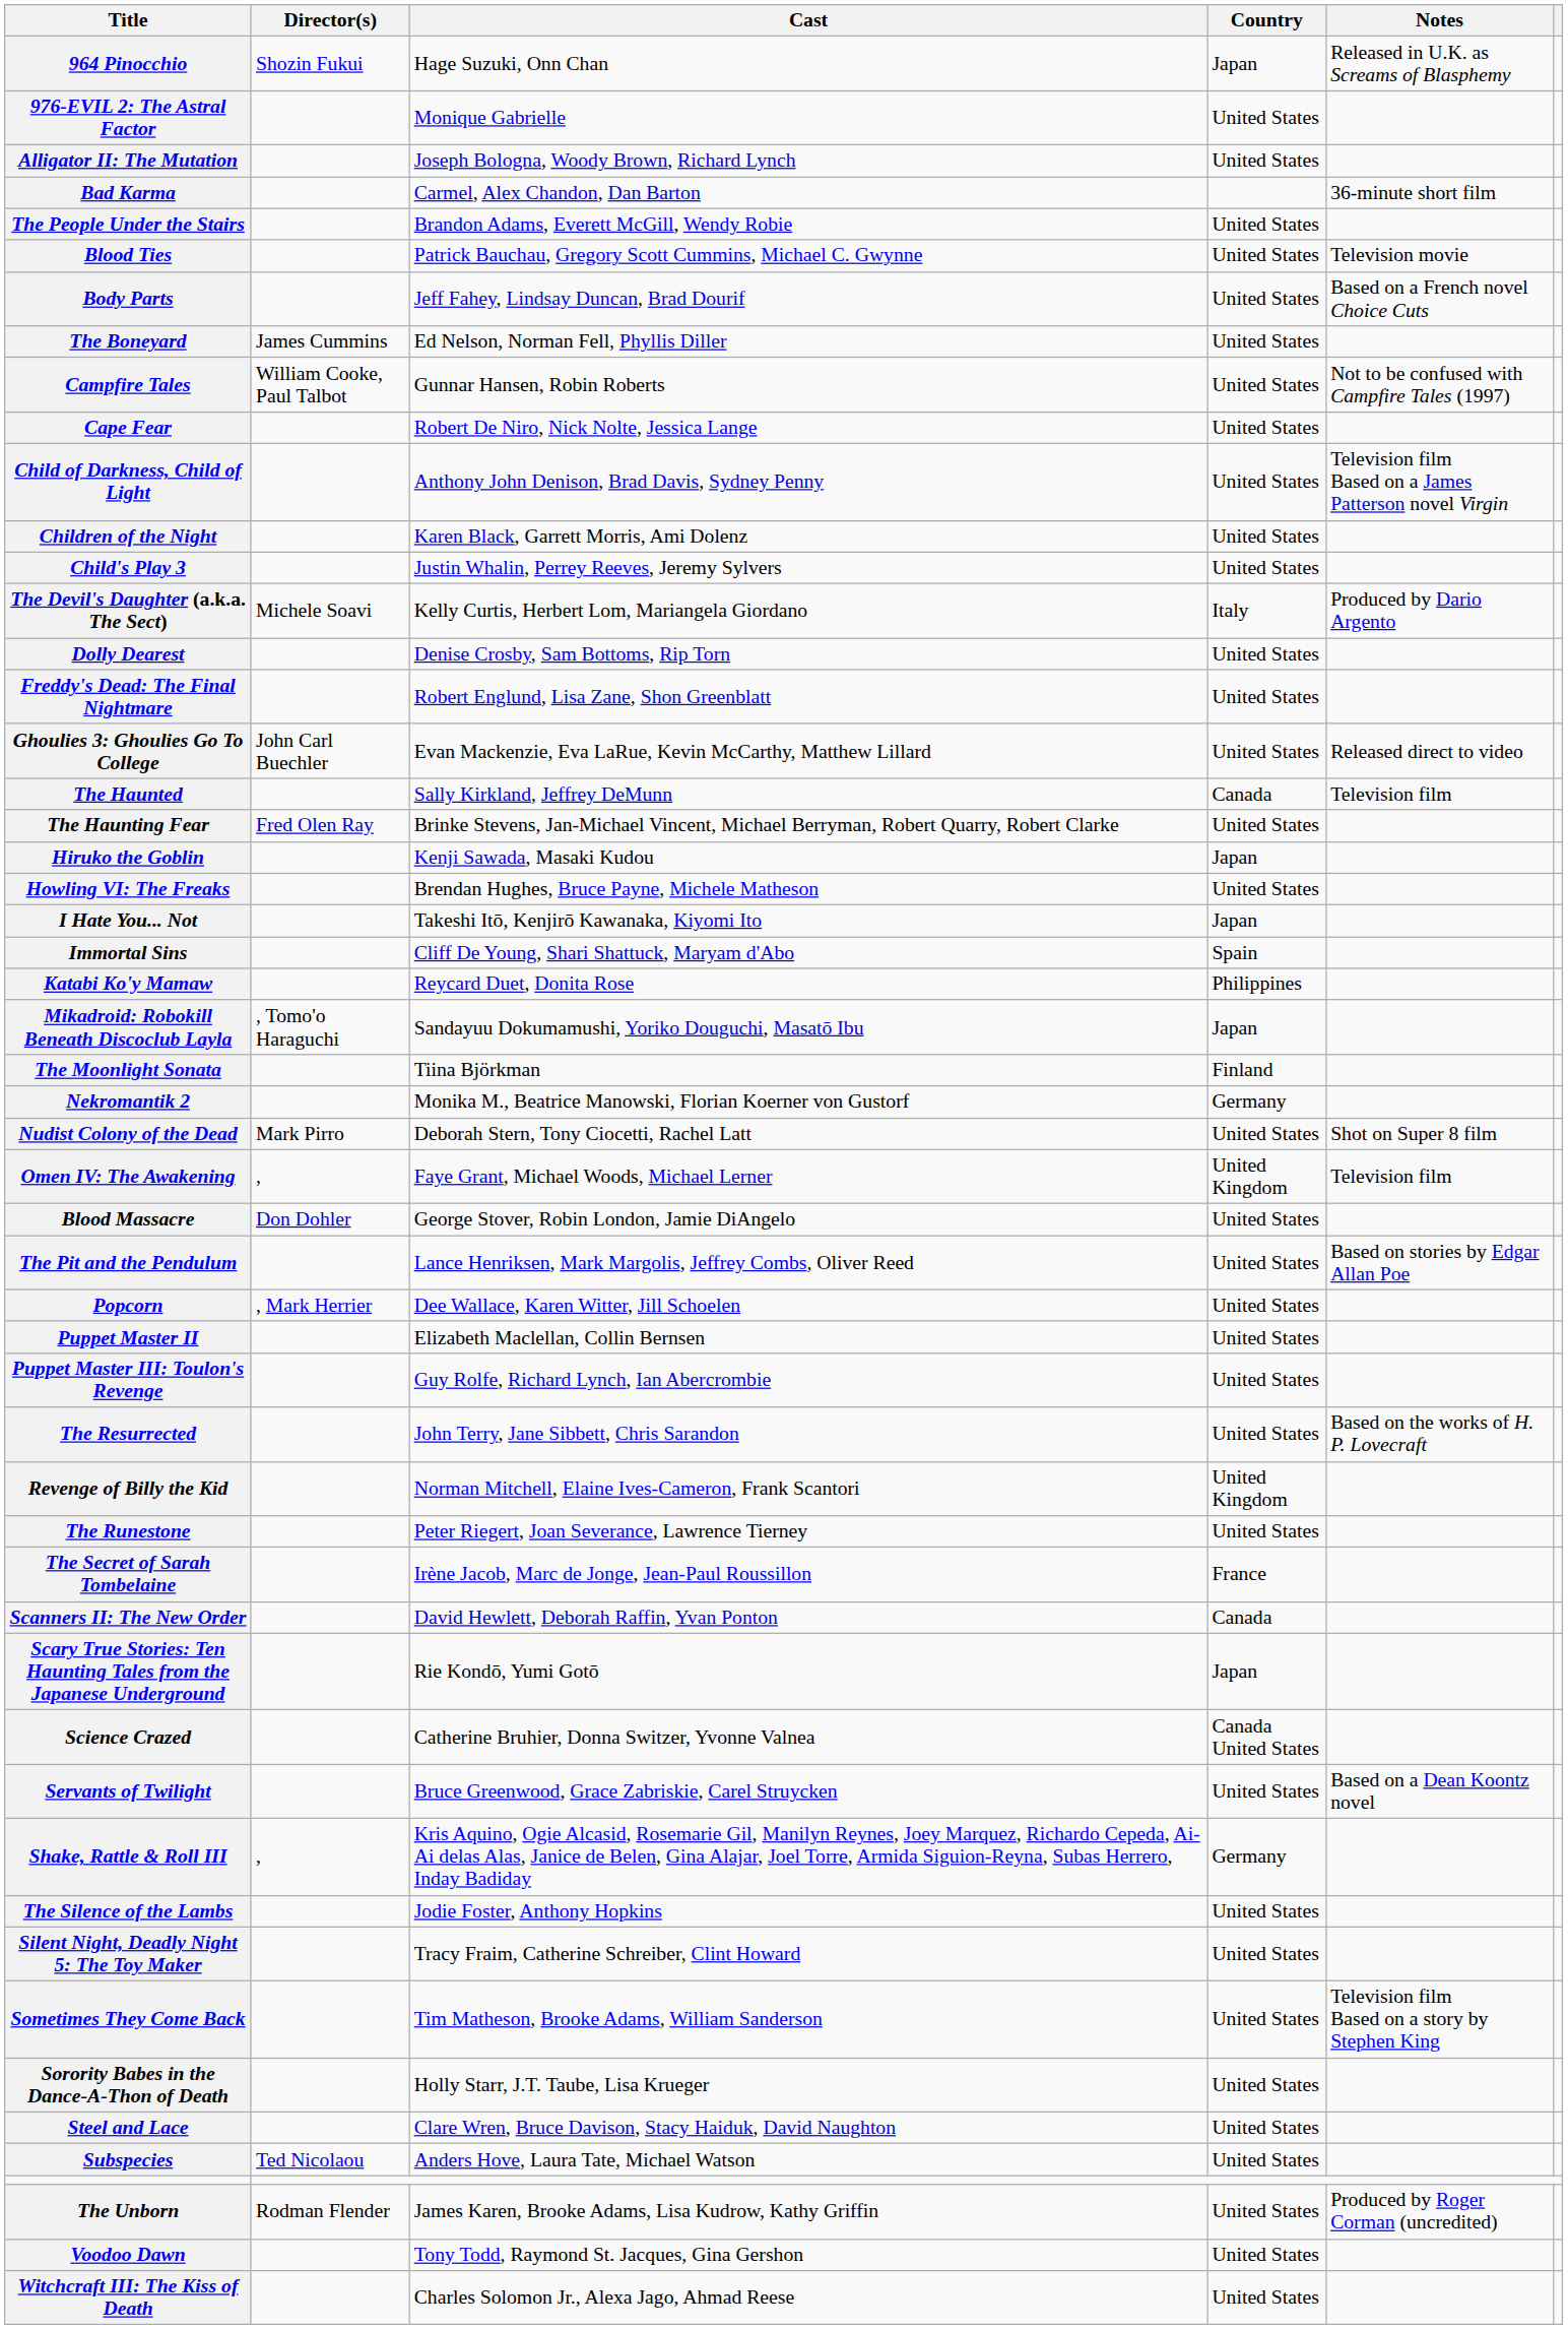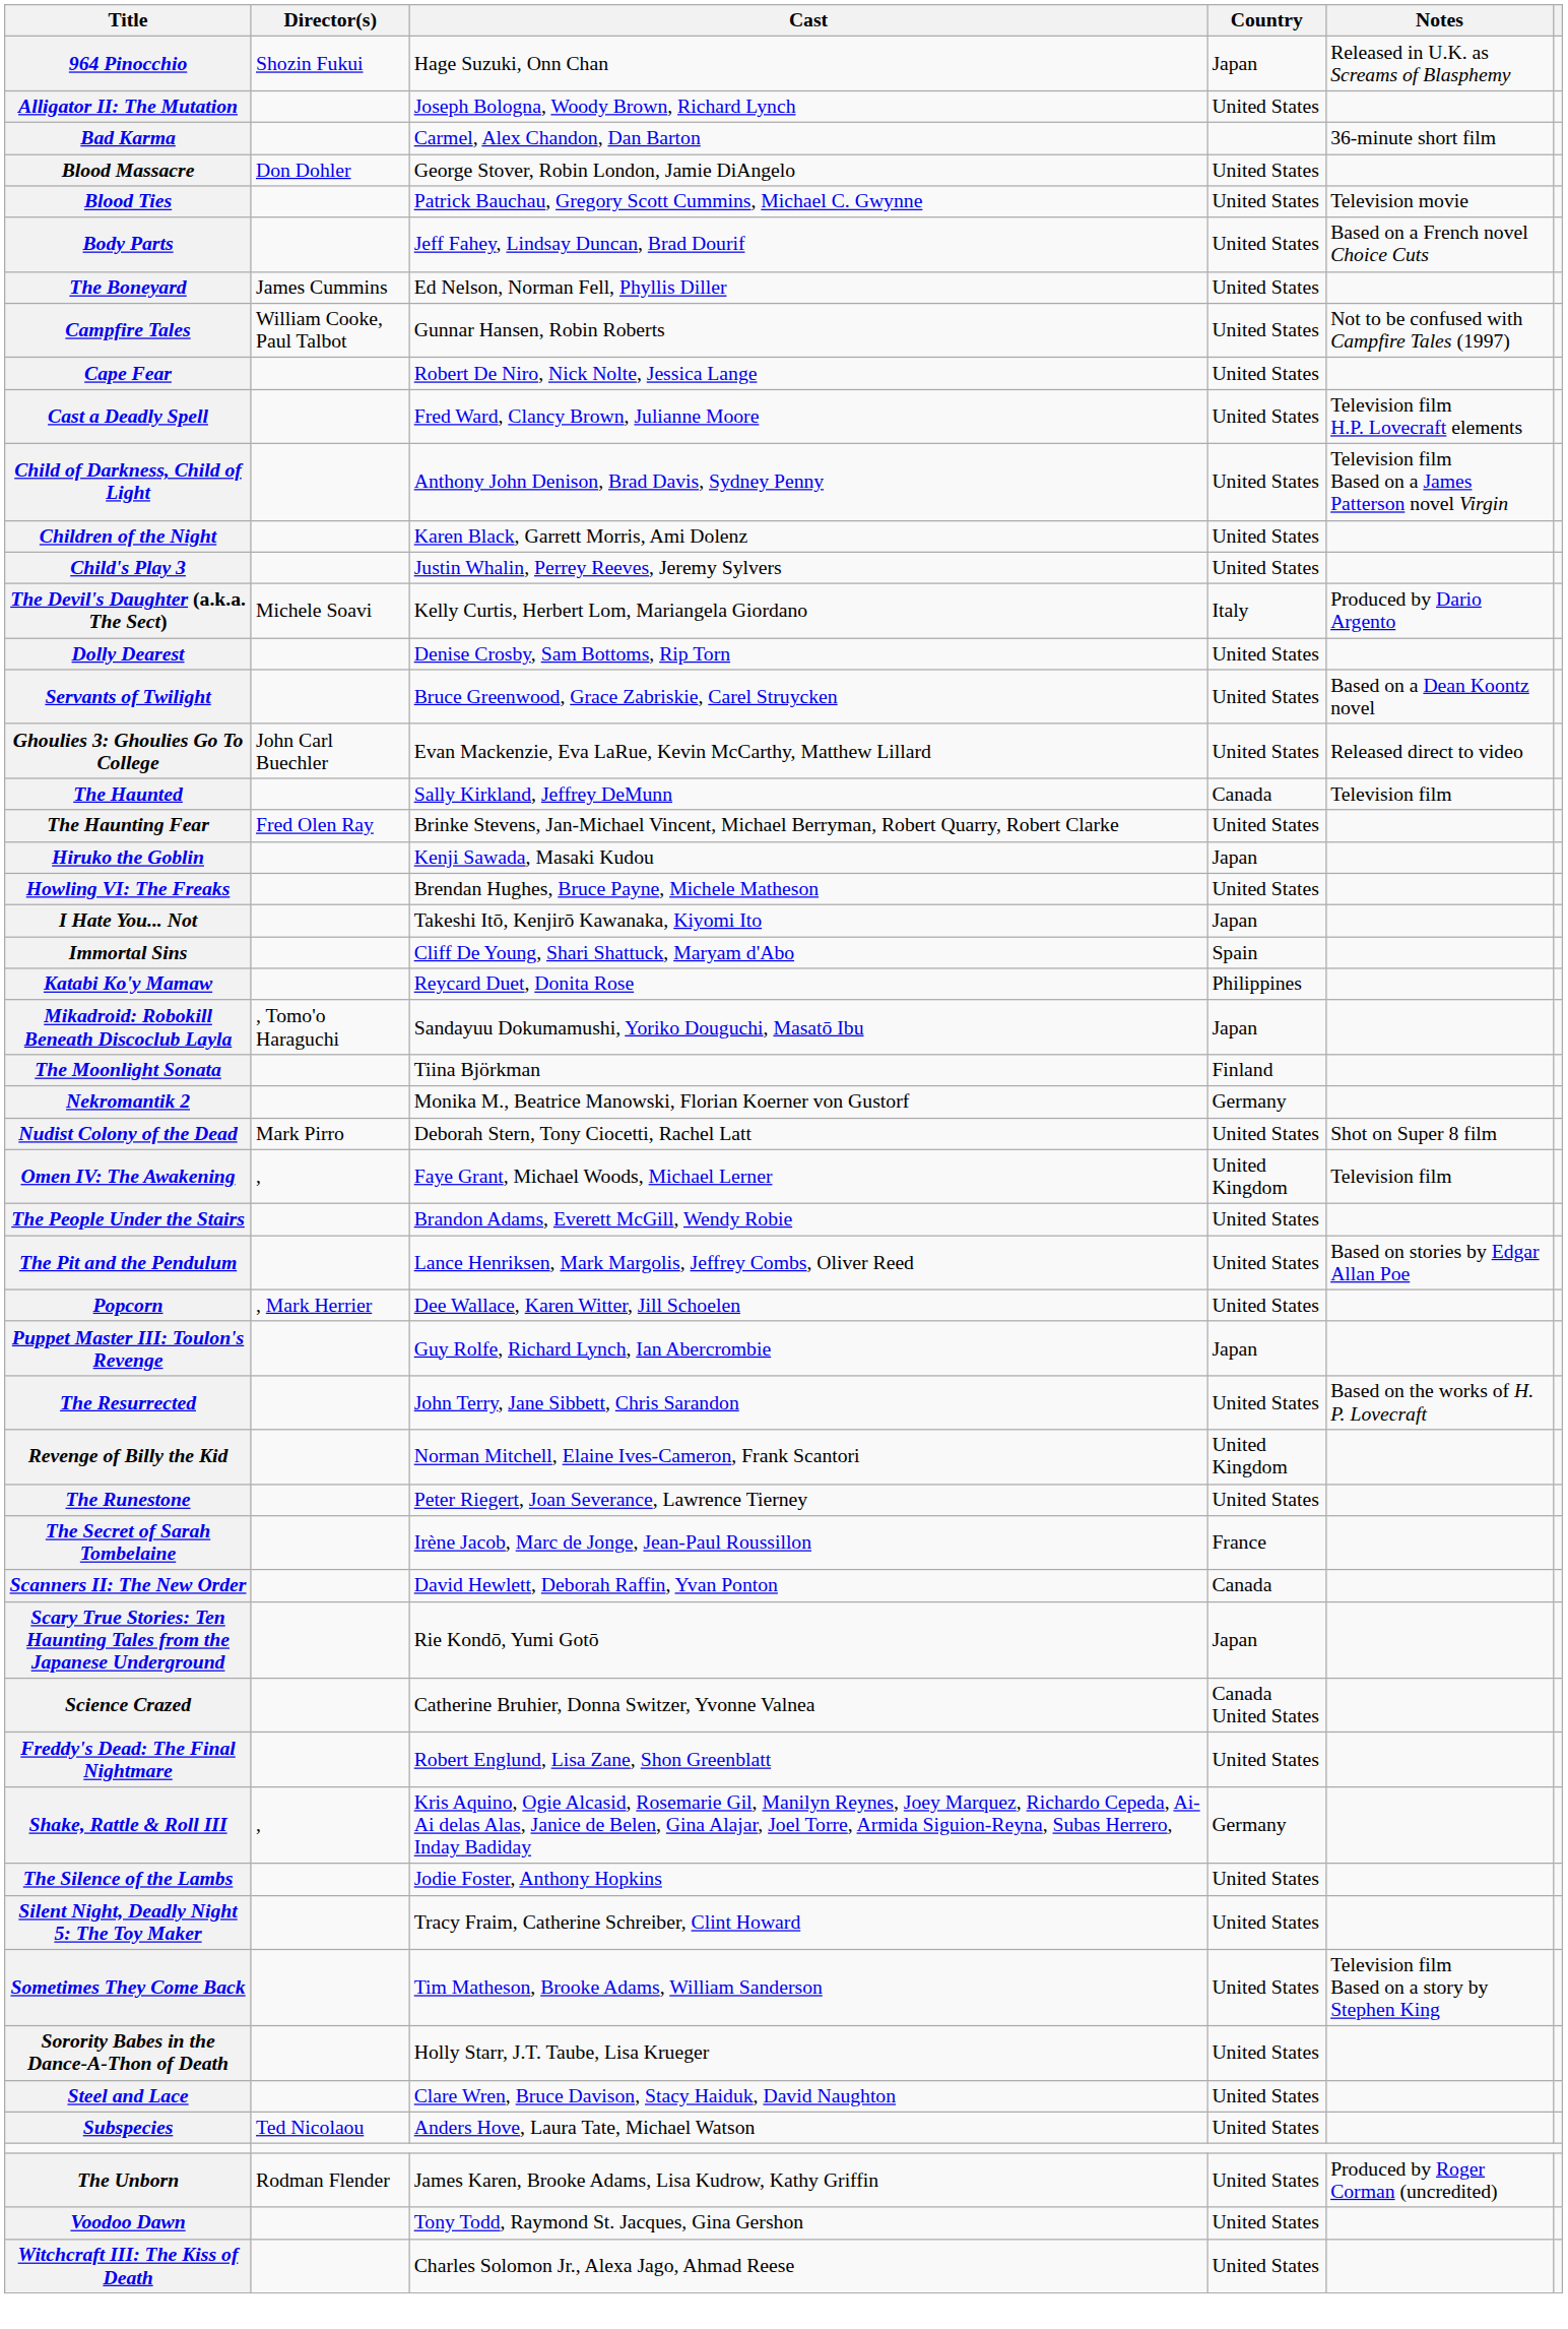- row: 976-EVIL 2: The Astral Factor | Monique Gabrielle | United States
rows swapped: Blood Massacre <-> The People Under the Stairs
+ row: Cast a Deadly Spell | Fred Ward, Clancy Brown, Julianne Moore | United States | Television film H.P. Lovecraft elements
rows swapped: Freddy's Dead: The Final Nightmare <-> Servants of Twilight
- row: Puppet Master II | Elizabeth Maclellan, Collin Bernsen | United States
Puppet Master III: Toulon's Revenge | Country: United States -> Japan
